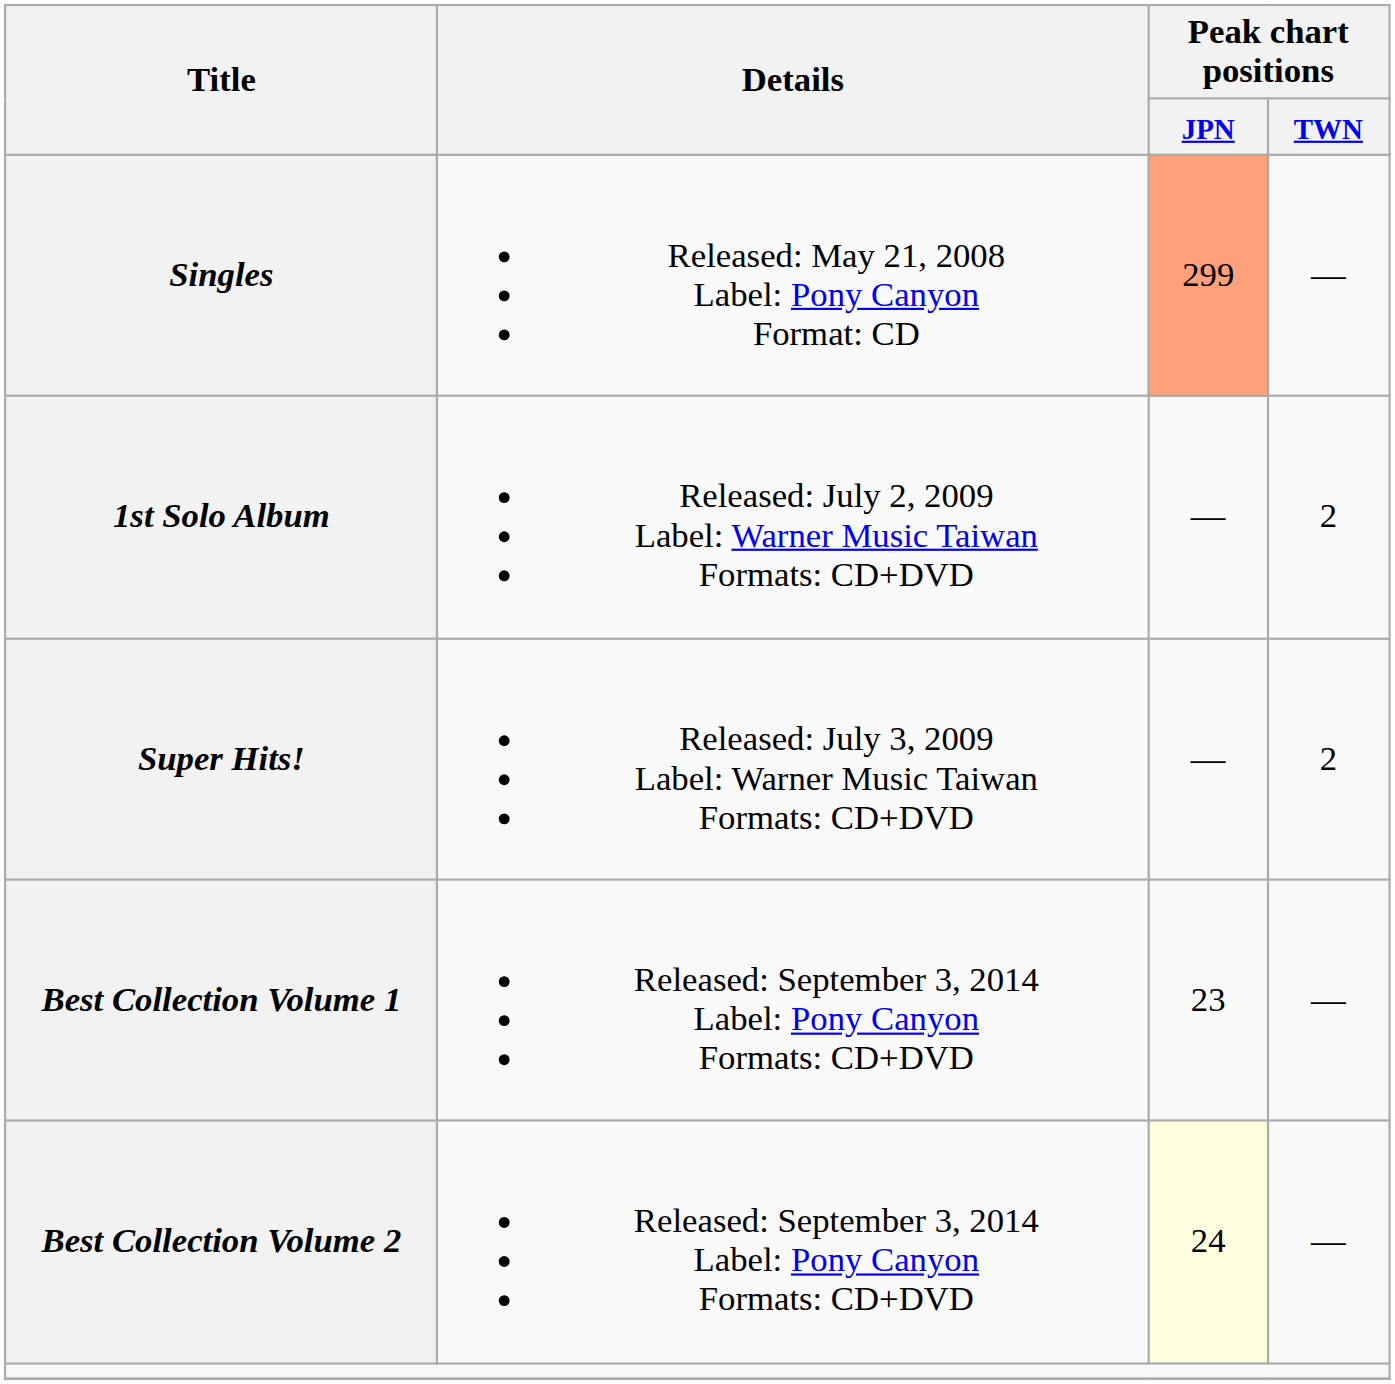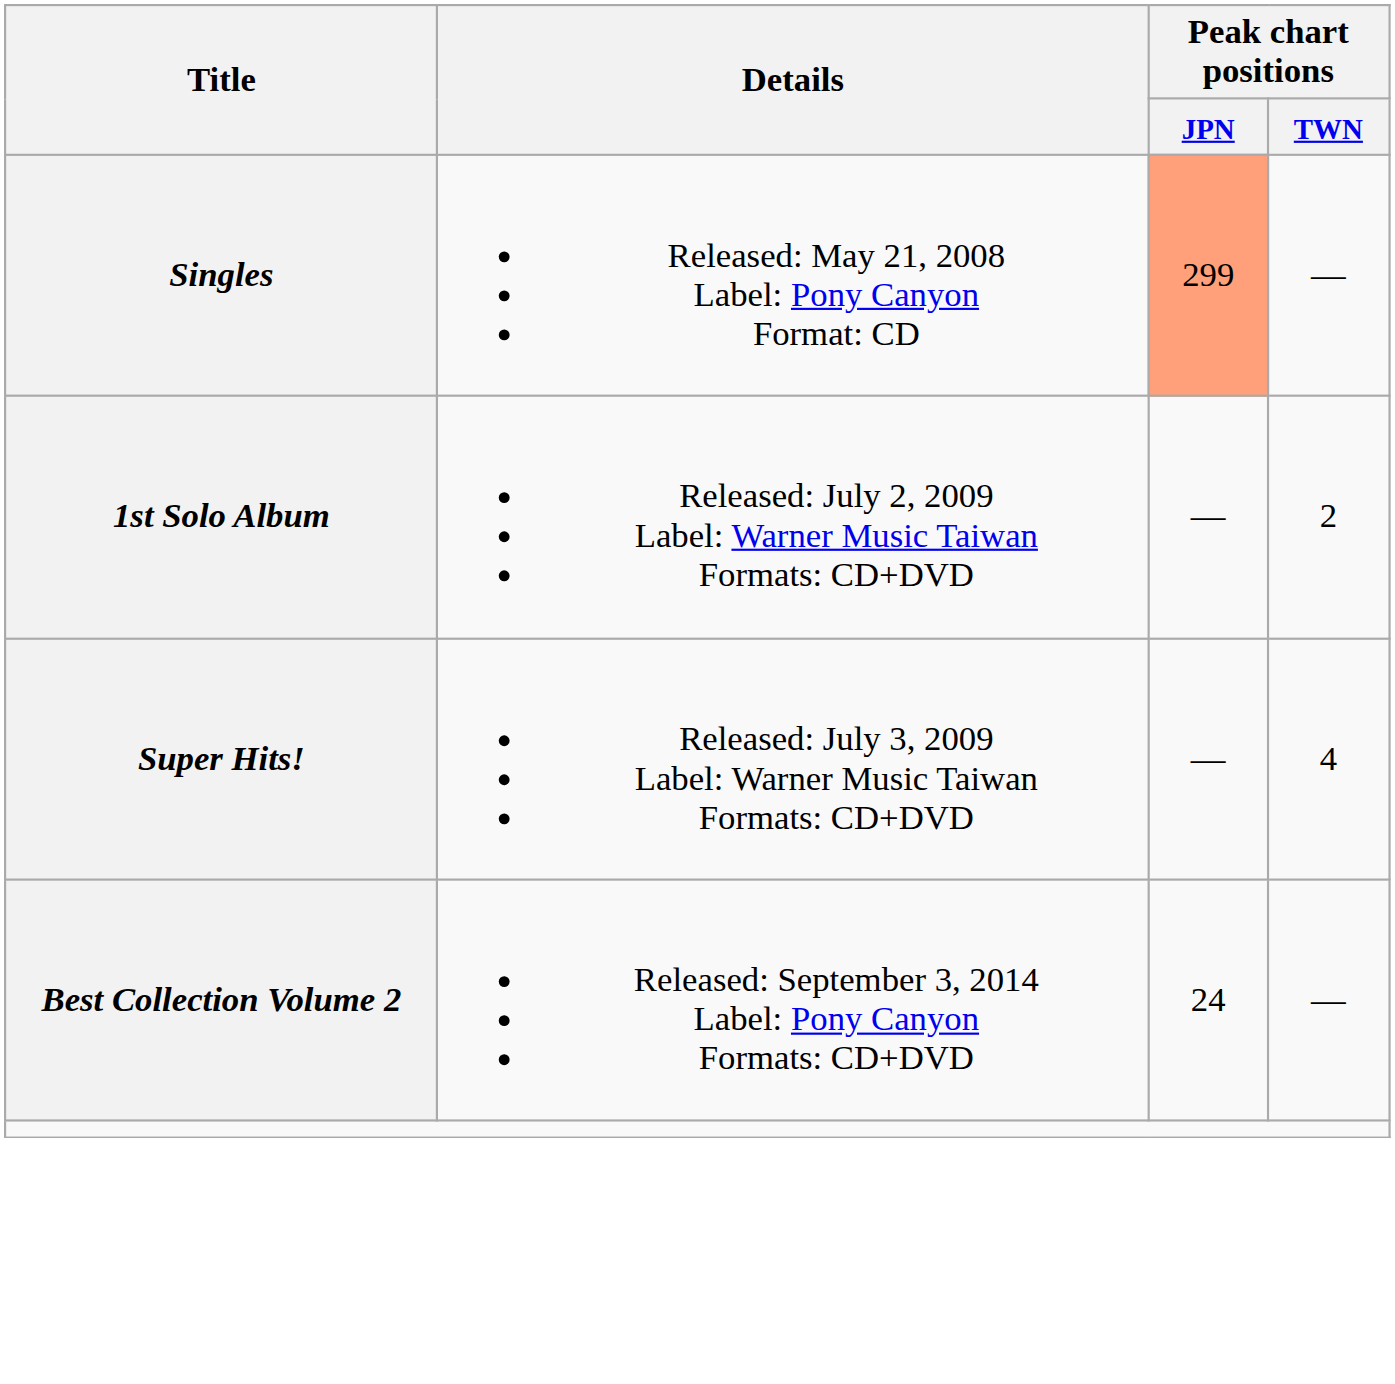Super Hits! | Peak chart positions / TWN: 2 -> 4
- row: Best Collection Volume 1 | Released: September 3, 2014 Label: Pony Canyon Formats: CD+DVD | 23 | —
Best Collection Volume 2 | Peak chart positions / JPN: lightyellow background -> no background
